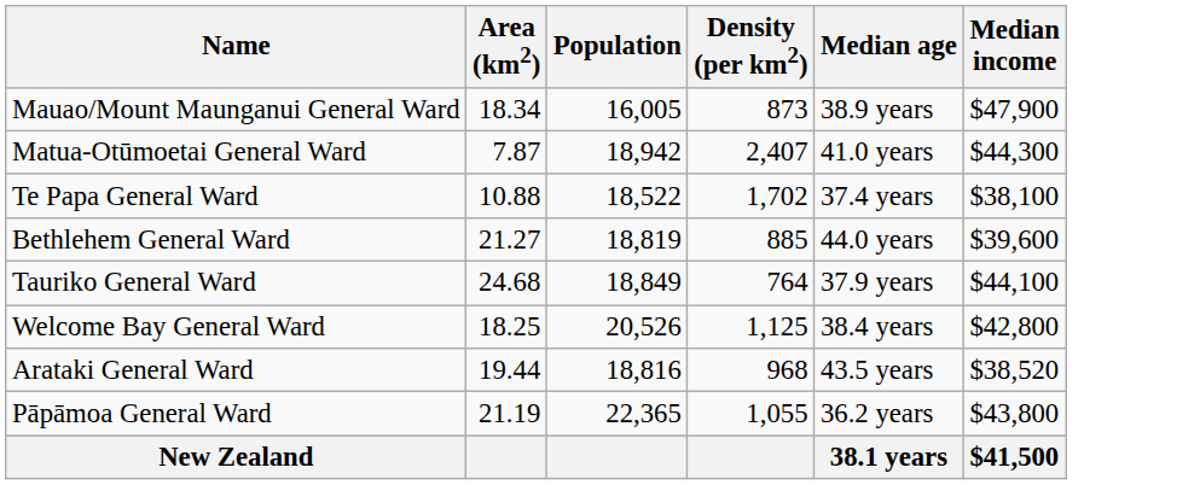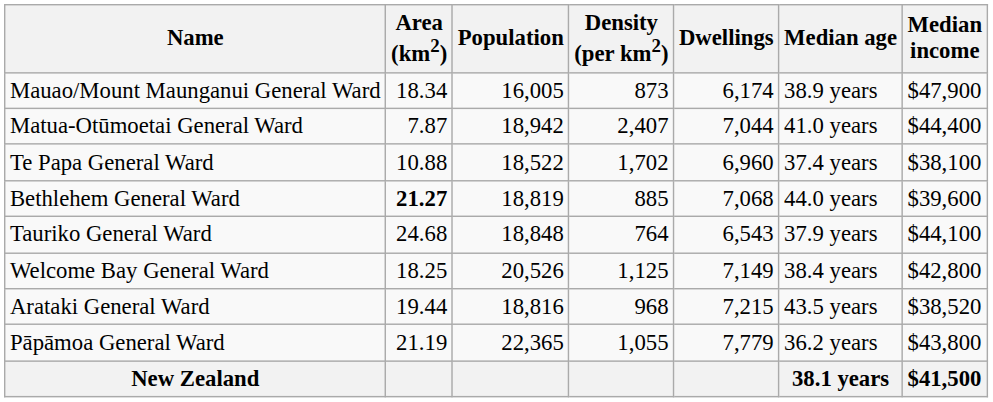+ column: Dwellings | 6,174 | 7,044 | 6,960 | 7,068 | 6,543 | 7,149 | 7,215 | 7,779
Matua-Otūmoetai General Ward | Median income: $44,300 -> $44,400
Bethlehem General Ward | Area (km2): normal -> bold
Tauriko General Ward | Population: 18,849 -> 18,848
